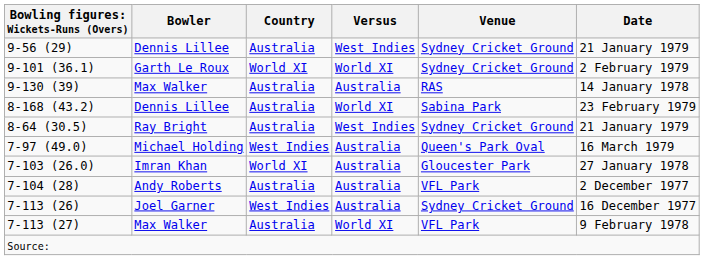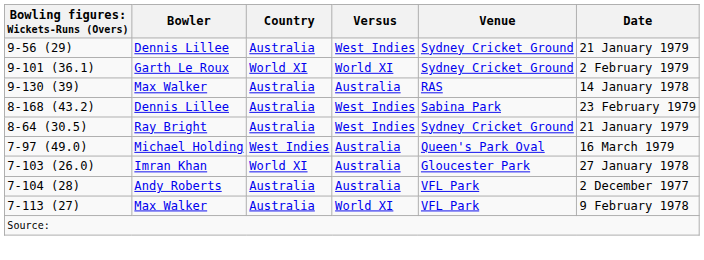8-168 (43.2) | Versus: World XI -> West Indies
- row: 7-113 (26) | Joel Garner | West Indies | Australia | Sydney Cricket Ground | 16 December 1977
